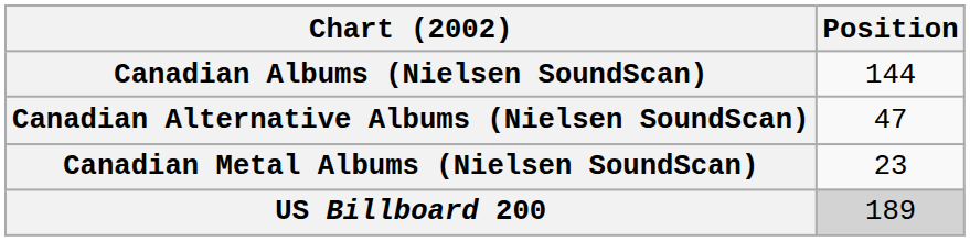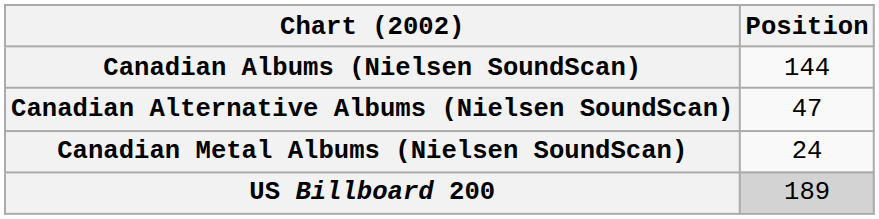Canadian Metal Albums (Nielsen SoundScan) | Position: 23 -> 24
